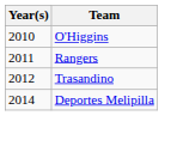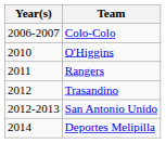+ row: 2006-2007 | Colo-Colo
+ row: 2012-2013 | San Antonio Unido
